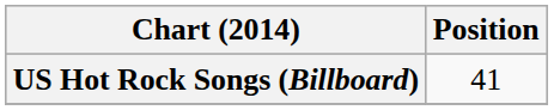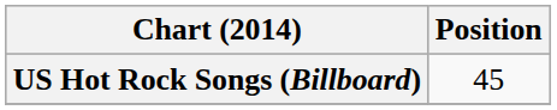US Hot Rock Songs (Billboard) | Position: 41 -> 45
